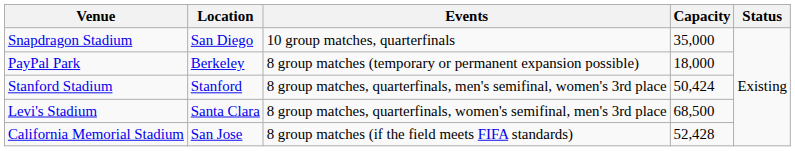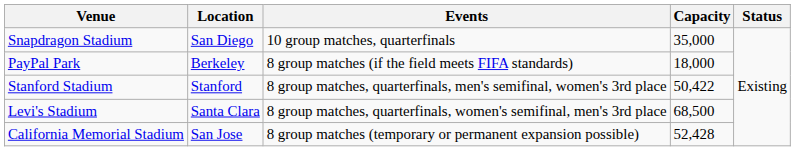PayPal Park | Events: 8 group matches (temporary or permanent expansion possible) -> 8 group matches (if the field meets FIFA standards)
Stanford Stadium | Capacity: 50,424 -> 50,422
California Memorial Stadium | Events: 8 group matches (if the field meets FIFA standards) -> 8 group matches (temporary or permanent expansion possible)
